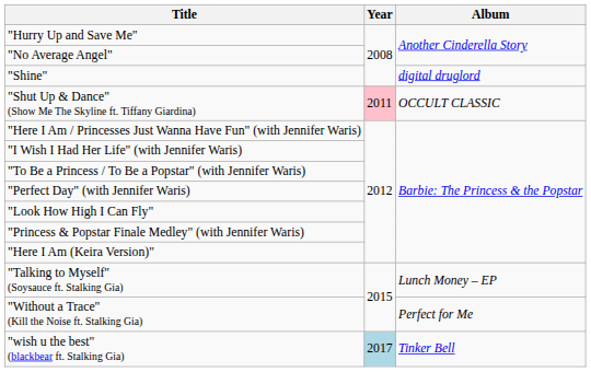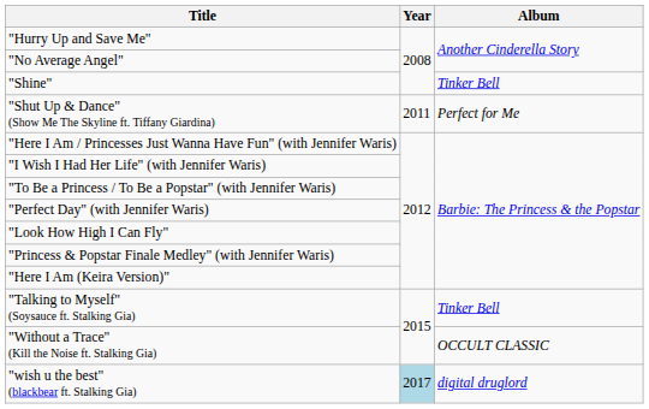"Shine" | Album: digital druglord -> Tinker Bell
"Shut Up & Dance" (Show Me The Skyline ft. Tiffany Giardina) | Year: pink background -> no background
"Shut Up & Dance" (Show Me The Skyline ft. Tiffany Giardina) | Album: OCCULT CLASSIC -> Perfect for Me
"Talking to Myself" (Soysauce ft. Stalking Gia) | Album: Lunch Money – EP -> Tinker Bell
"Without a Trace" (Kill the Noise ft. Stalking Gia) | Album: Perfect for Me -> OCCULT CLASSIC
"wish u the best" (blackbear ft. Stalking Gia) | Album: Tinker Bell -> digital druglord
